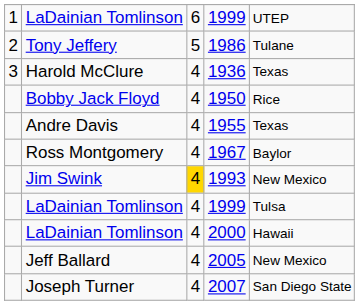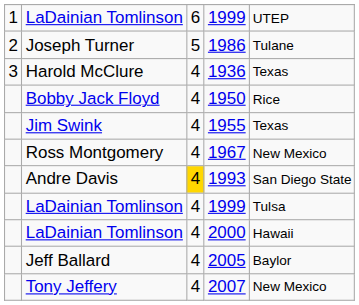1986 | column 2: Tony Jeffery -> Joseph Turner
1955 | column 2: Andre Davis -> Jim Swink
1967 | column 5: Baylor -> New Mexico
1993 | column 2: Jim Swink -> Andre Davis
1993 | column 5: New Mexico -> San Diego State
2005 | column 5: New Mexico -> Baylor
2007 | column 2: Joseph Turner -> Tony Jeffery
2007 | column 5: San Diego State -> New Mexico
